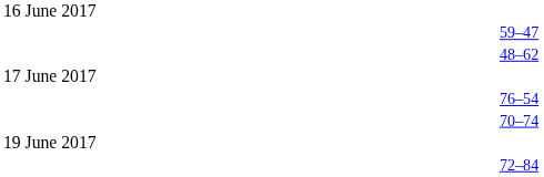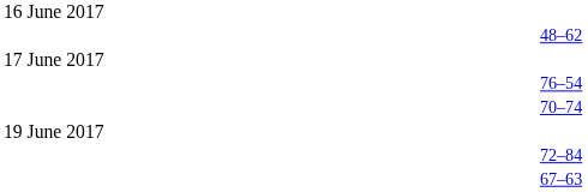- row: 59–47
+ row: 67–63
